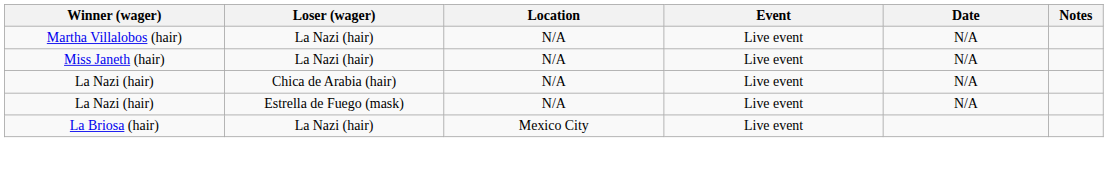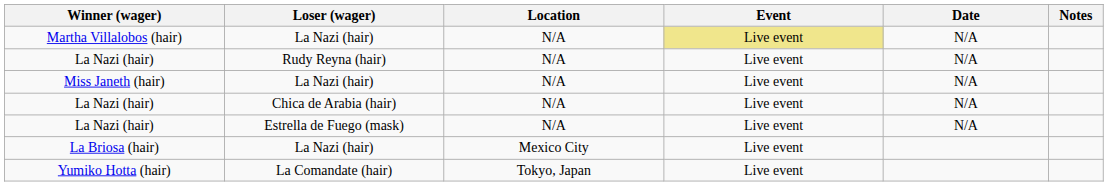Martha Villalobos (hair) | Event: no background -> khaki background
+ row: La Nazi (hair) | Rudy Reyna (hair) | N/A | Live event | N/A
+ row: Yumiko Hotta (hair) | La Comandate (hair) | Tokyo, Japan | Live event
